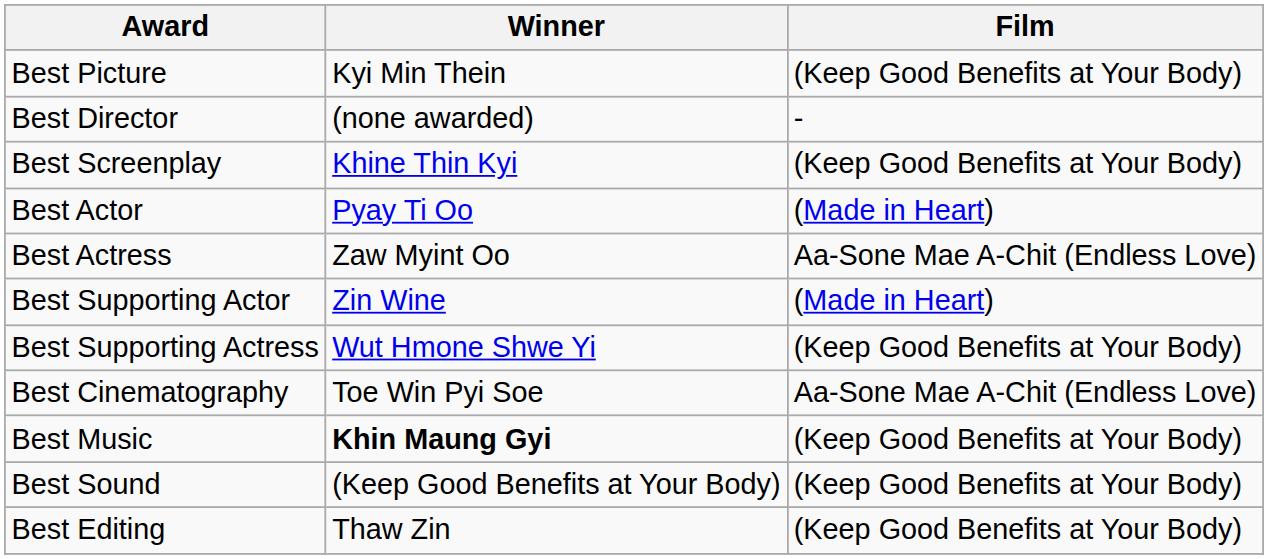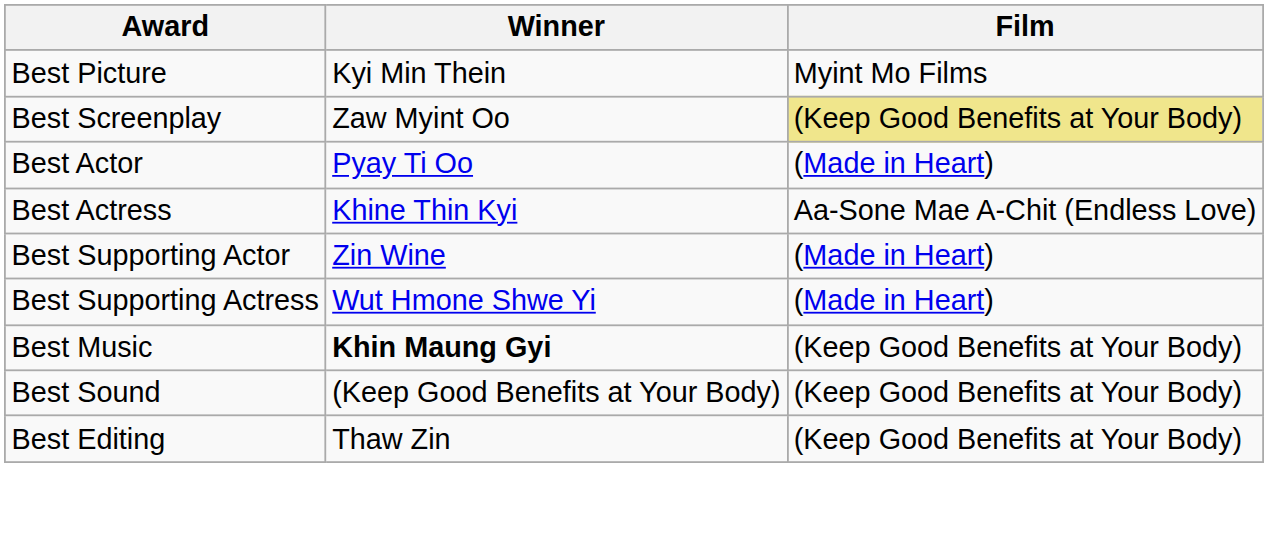Best Picture | Film: (Keep Good Benefits at Your Body) -> Myint Mo Films
- row: Best Director | (none awarded) | -
Best Screenplay | Winner: Khine Thin Kyi -> Zaw Myint Oo
Best Screenplay | Film: no background -> khaki background
Best Actress | Winner: Zaw Myint Oo -> Khine Thin Kyi
Best Supporting Actress | Film: (Keep Good Benefits at Your Body) -> (Made in Heart)
- row: Best Cinematography | Toe Win Pyi Soe | Aa-Sone Mae A-Chit (Endless Love)
